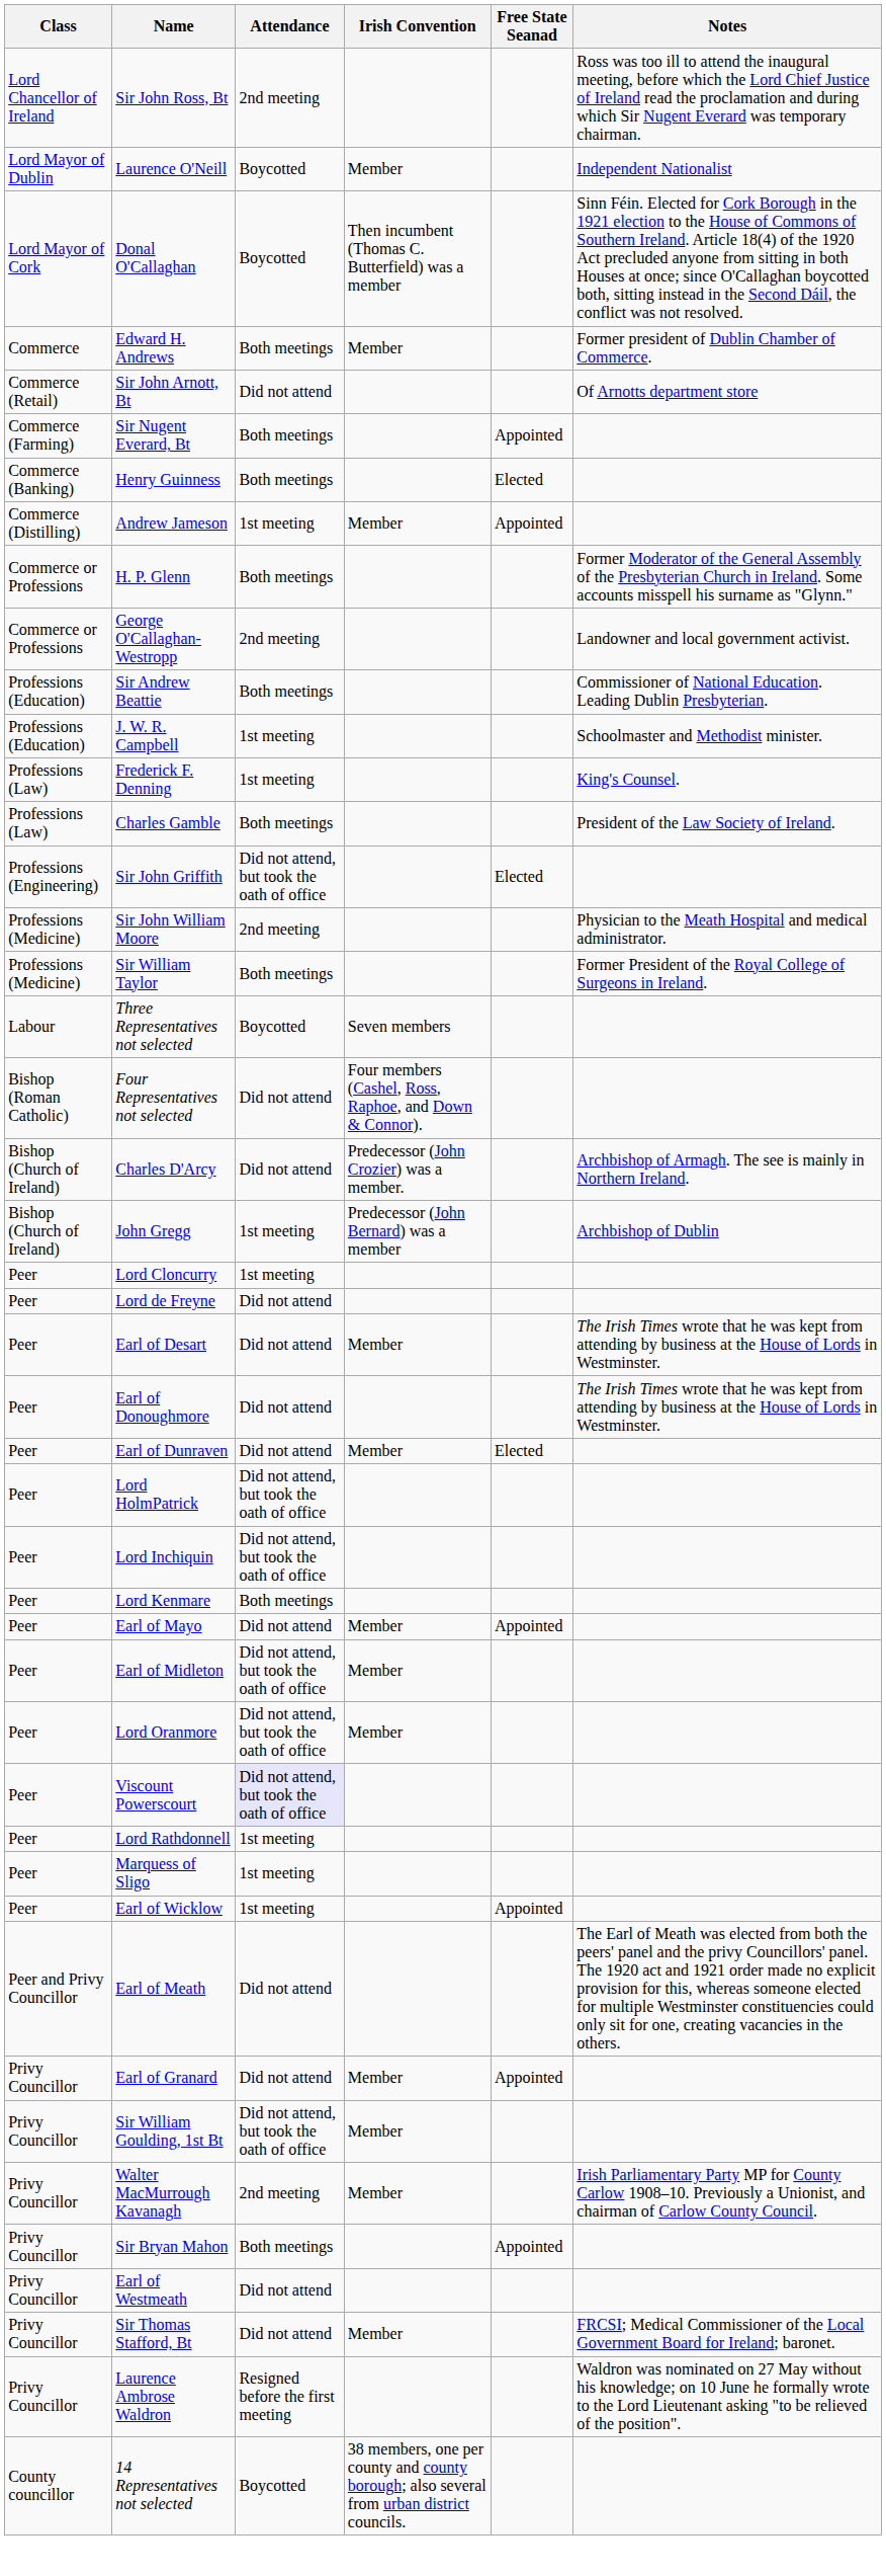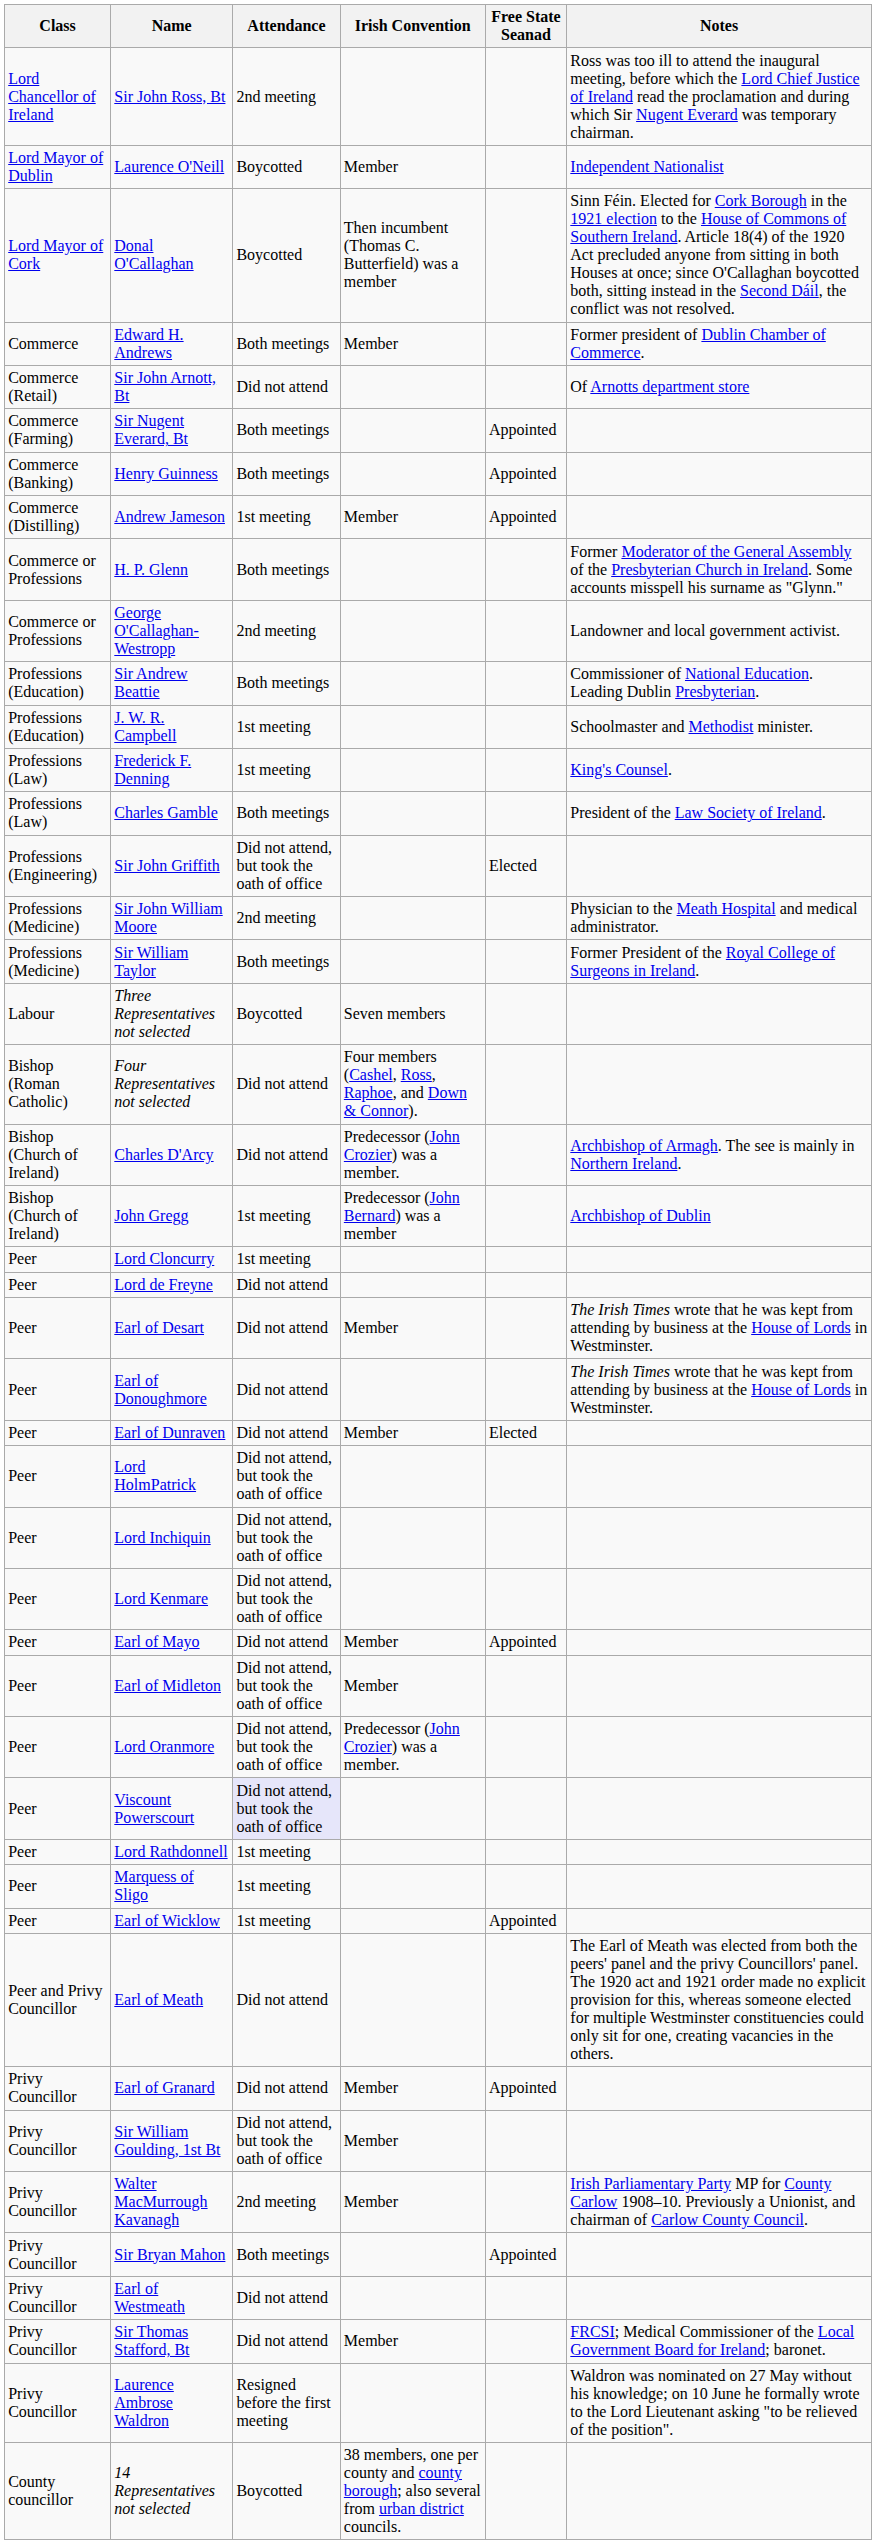Henry Guinness | Free State Seanad: Elected -> Appointed
Lord Kenmare | Attendance: Both meetings -> Did not attend, but took the oath of office
Lord Oranmore | Irish Convention: Member -> Predecessor (John Crozier) was a member.
